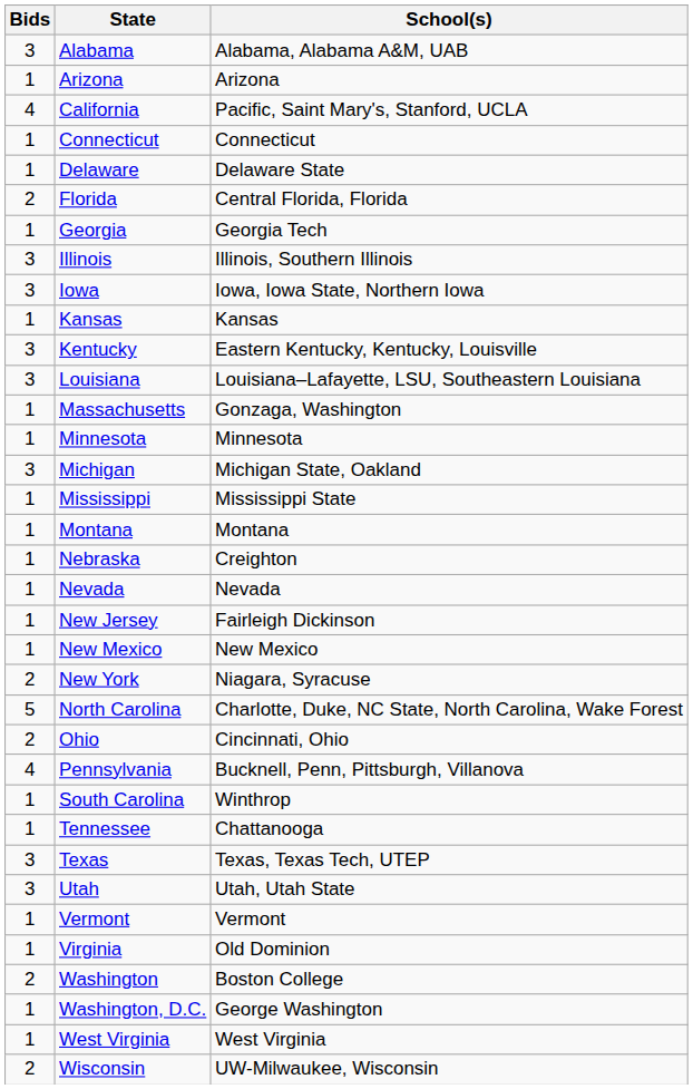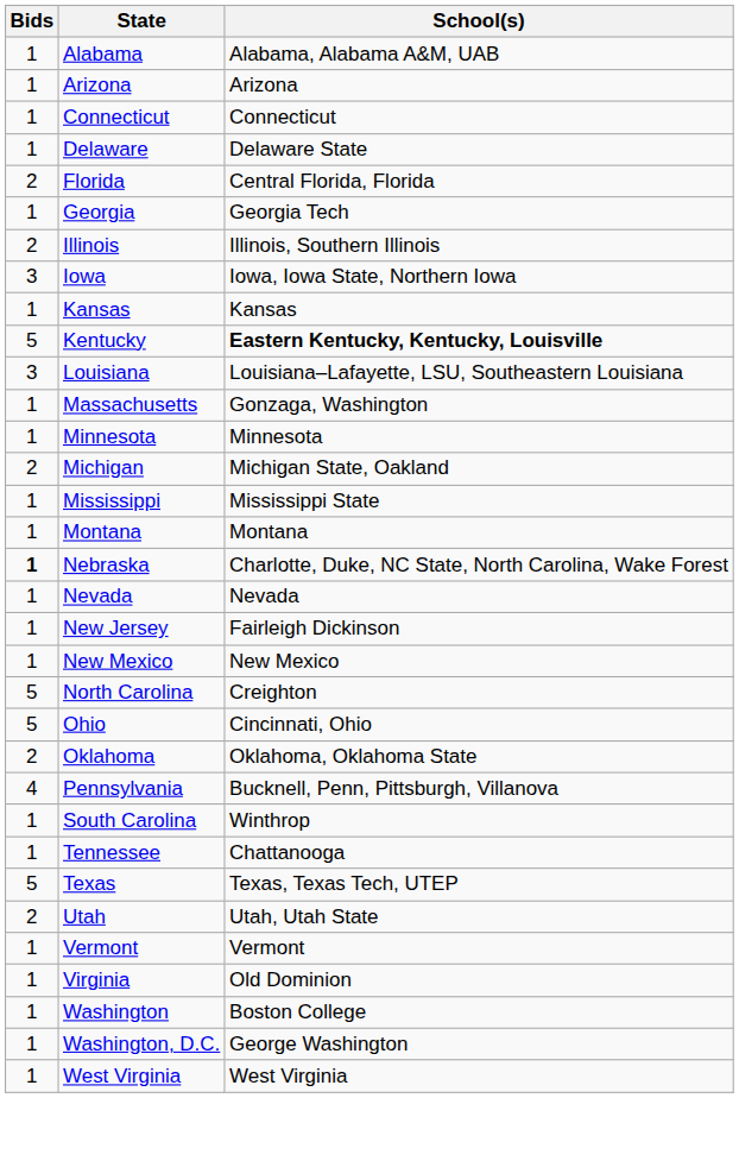Alabama | Bids: 3 -> 1
- row: 4 | California | Pacific, Saint Mary's, Stanford, UCLA
Illinois | Bids: 3 -> 2
Kentucky | Bids: 3 -> 5
Kentucky | School(s): normal -> bold
Michigan | Bids: 3 -> 2
Nebraska | Bids: normal -> bold
Nebraska | School(s): Creighton -> Charlotte, Duke, NC State, North Carolina, Wake Forest
- row: 2 | New York | Niagara, Syracuse
North Carolina | School(s): Charlotte, Duke, NC State, North Carolina, Wake Forest -> Creighton
Ohio | Bids: 2 -> 5
+ row: 2 | Oklahoma | Oklahoma, Oklahoma State
Texas | Bids: 3 -> 5
Utah | Bids: 3 -> 2
Washington | Bids: 2 -> 1
- row: 2 | Wisconsin | UW-Milwaukee, Wisconsin
